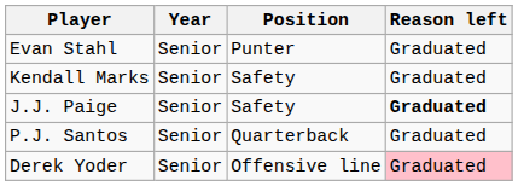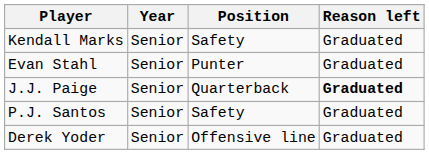rows swapped: Kendall Marks <-> Evan Stahl
J.J. Paige | Position: Safety -> Quarterback
P.J. Santos | Position: Quarterback -> Safety
Derek Yoder | Reason left: pink background -> no background
